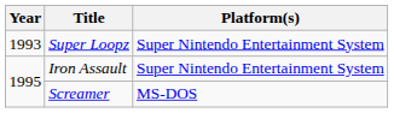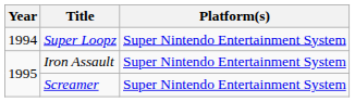Super Loopz | Year: 1993 -> 1994
Screamer | Platform(s): MS-DOS -> Super Nintendo Entertainment System
